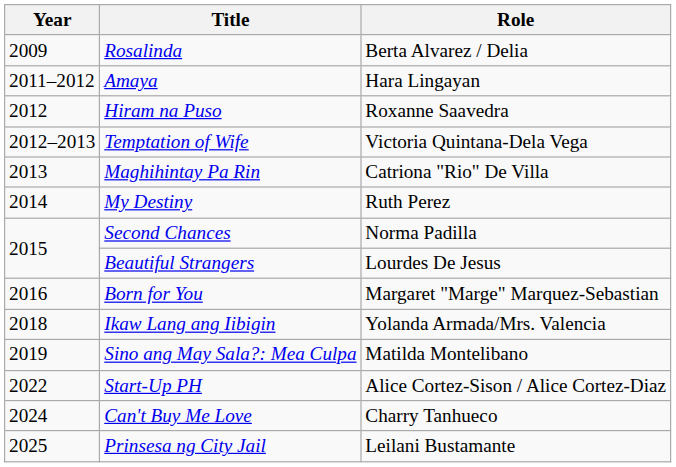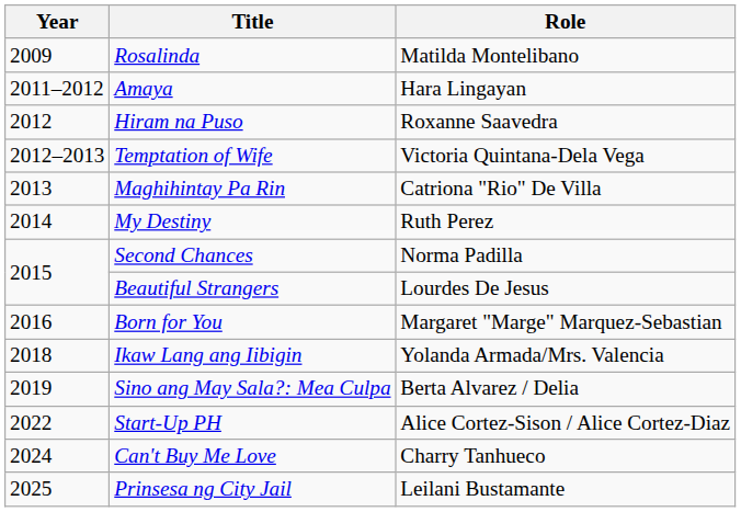Rosalinda | Role: Berta Alvarez / Delia -> Matilda Montelibano
Sino ang May Sala?: Mea Culpa | Role: Matilda Montelibano -> Berta Alvarez / Delia
